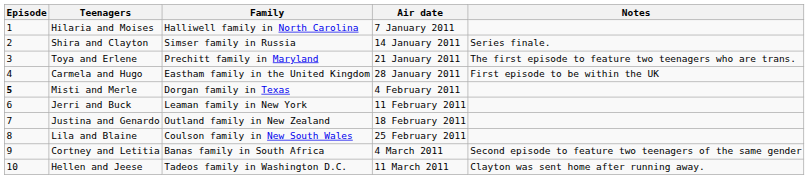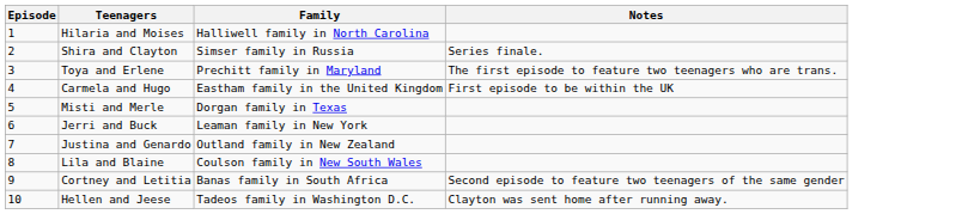- column: Air date | 7 January 2011 | 14 January 2011 | 21 January 2011 | 28 January 2011 | 4 February 2011 | 11 February 2011 | 18 February 2011 | 25 February 2011 | 4 March 2011 | 11 March 2011
Misti and Merle | Episode: bold -> normal
